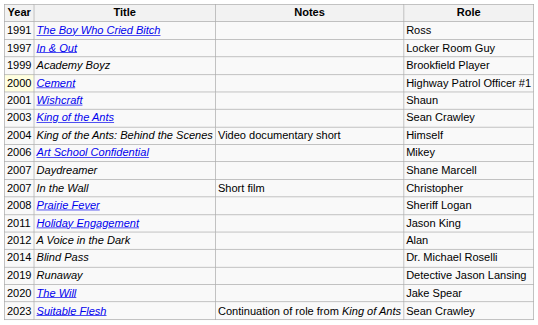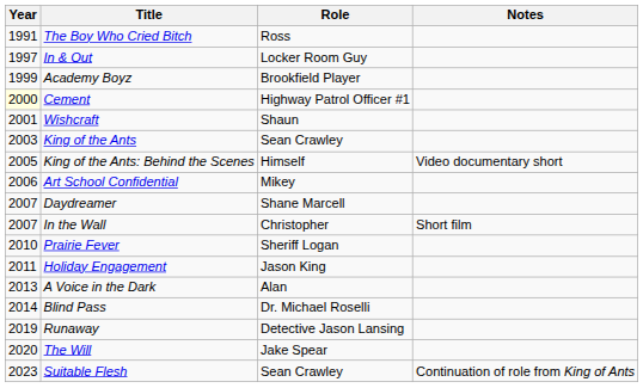columns swapped: Role <-> Notes
King of the Ants: Behind the Scenes | Year: 2004 -> 2005
Prairie Fever | Year: 2008 -> 2010
A Voice in the Dark | Year: 2012 -> 2013
